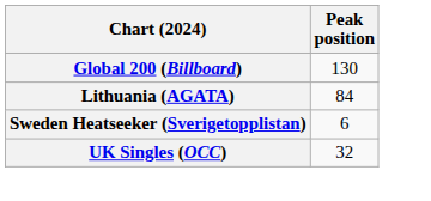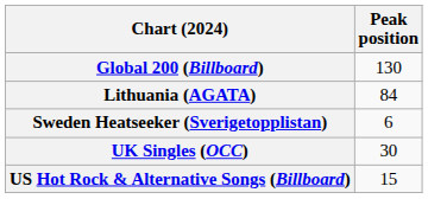UK Singles (OCC) | Peak position: 32 -> 30
+ row: US Hot Rock & Alternative Songs (Billboard) | 15
